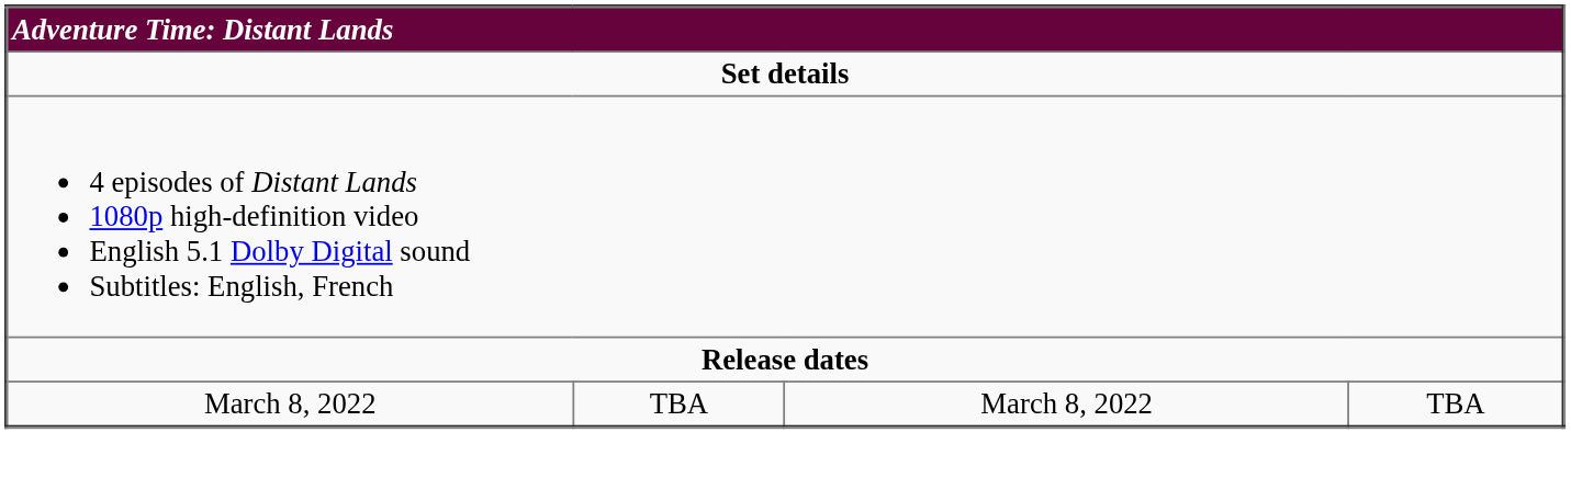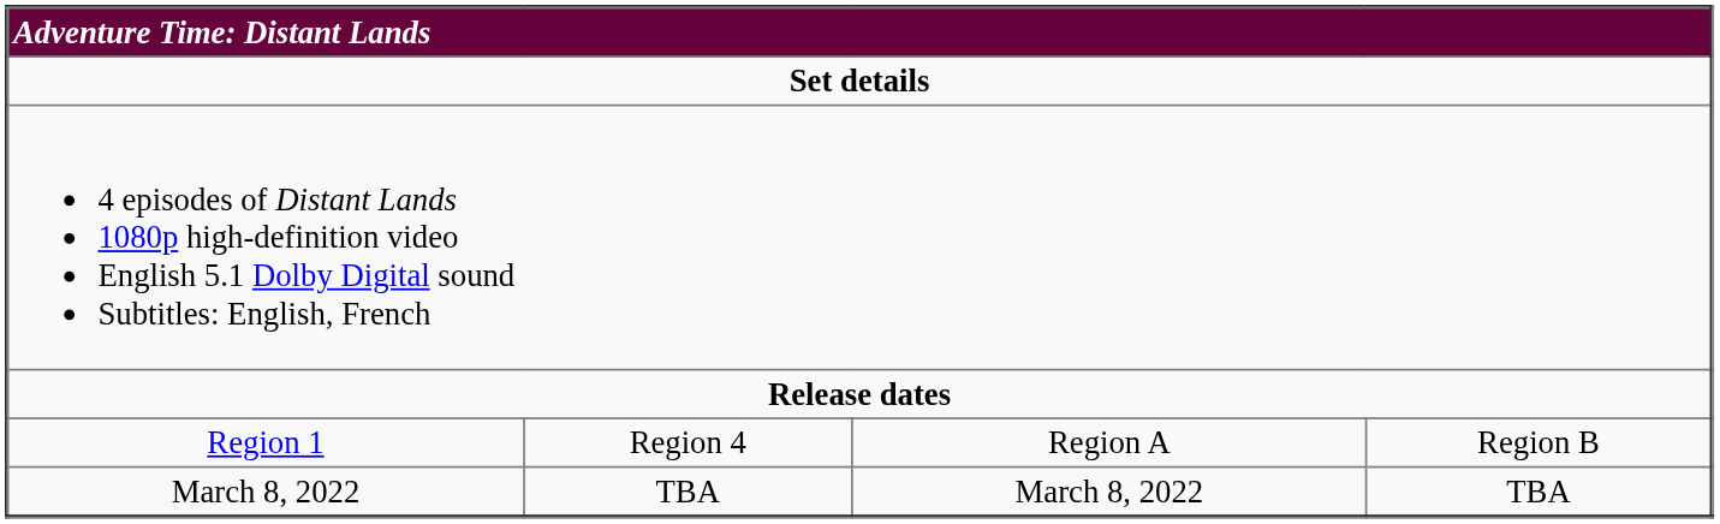+ row: Region 1 | Region 4 | Region A | Region B
